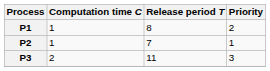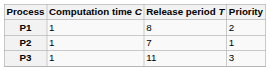P3 | Computation time C: 2 -> 1
